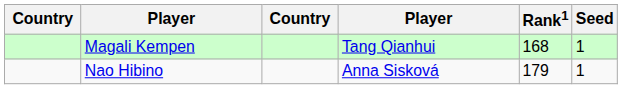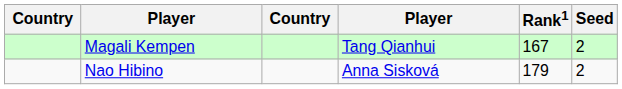Magali Kempen | Rank1: 168 -> 167
Magali Kempen | Seed: 1 -> 2
Nao Hibino | Seed: 1 -> 2
